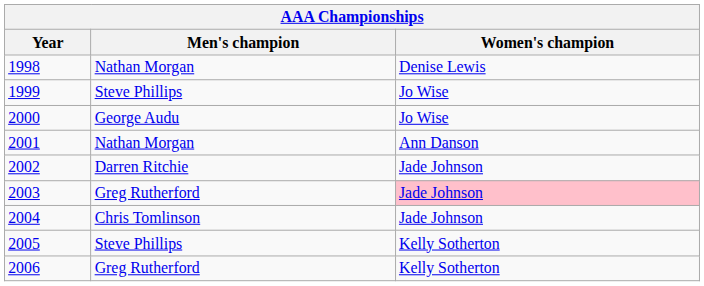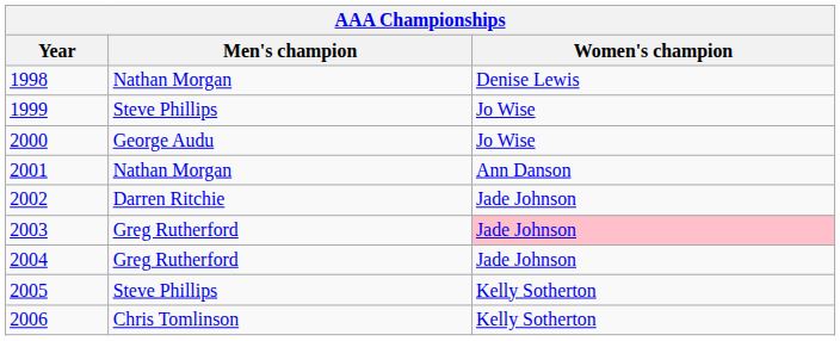2004 | Men's champion: Chris Tomlinson -> Greg Rutherford
2006 | Men's champion: Greg Rutherford -> Chris Tomlinson
